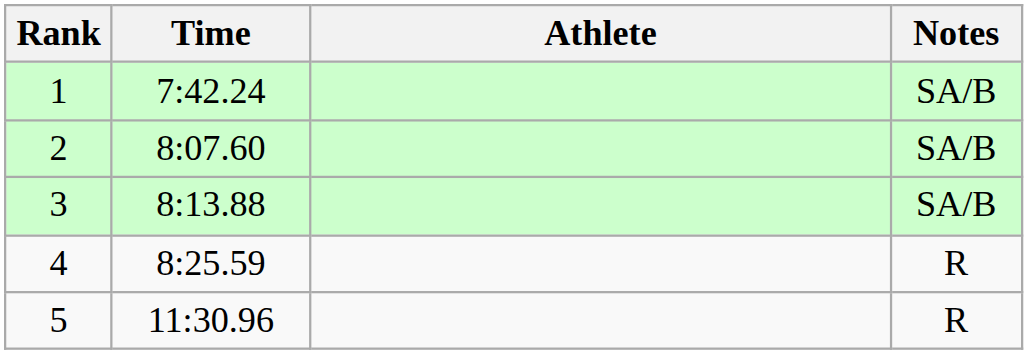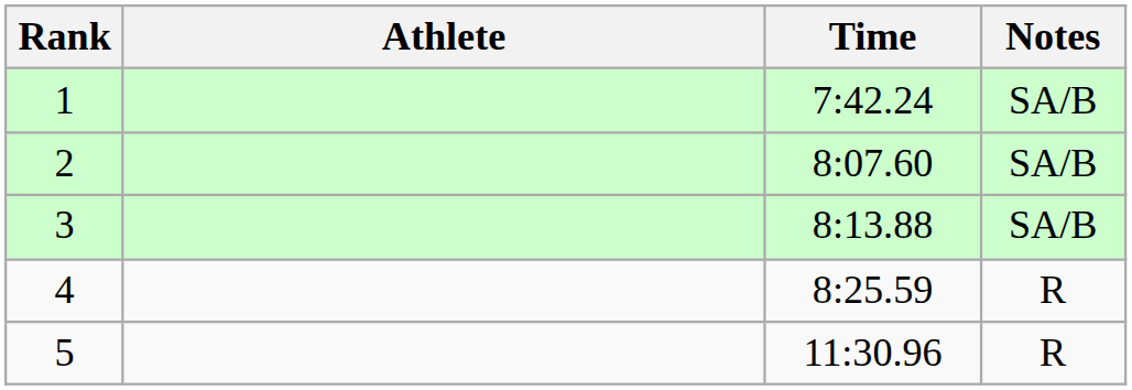columns swapped: Athlete <-> Time
